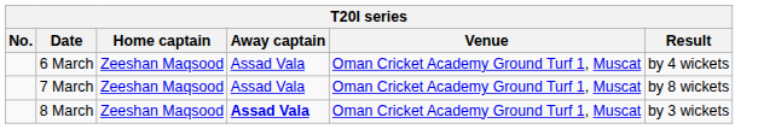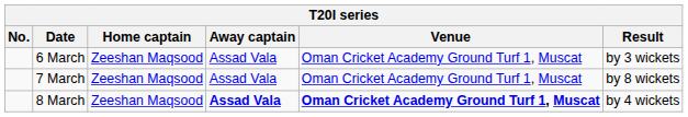6 March | Result: by 4 wickets -> by 3 wickets
8 March | Venue: normal -> bold
8 March | Result: by 3 wickets -> by 4 wickets
